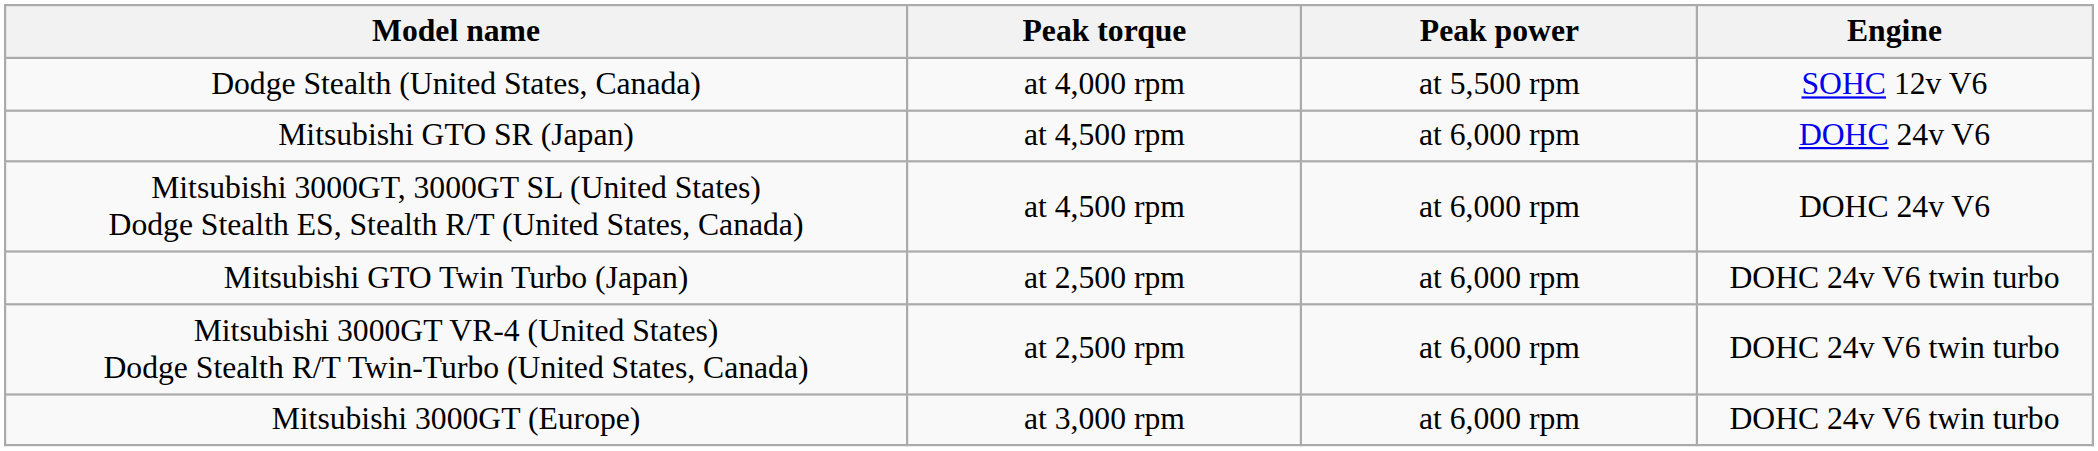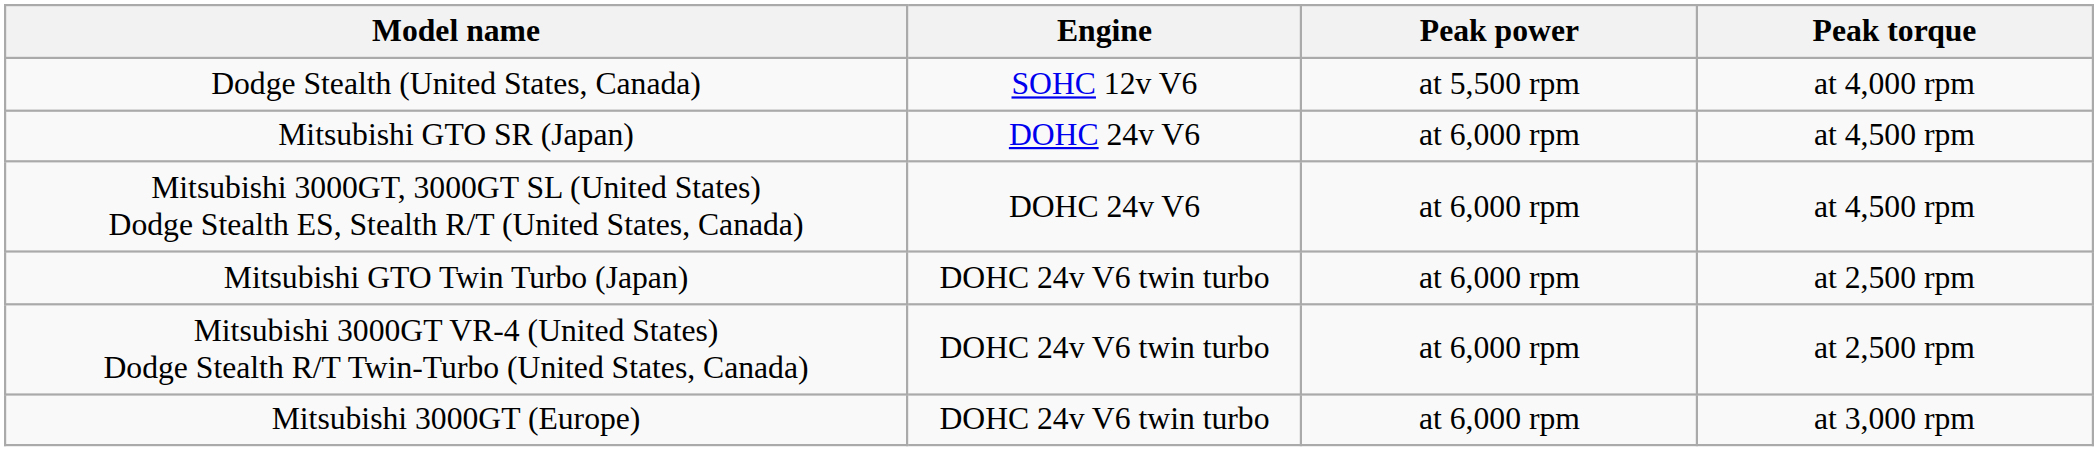columns swapped: Engine <-> Peak torque
